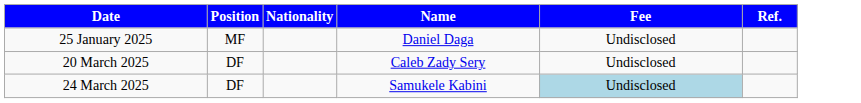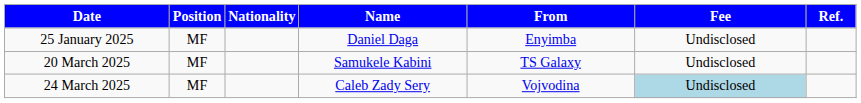+ column: From | Enyimba | TS Galaxy | Vojvodina
20 March 2025 | Position: DF -> MF
20 March 2025 | Name: Caleb Zady Sery -> Samukele Kabini
24 March 2025 | Position: DF -> MF
24 March 2025 | Name: Samukele Kabini -> Caleb Zady Sery
